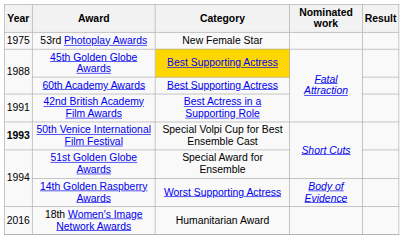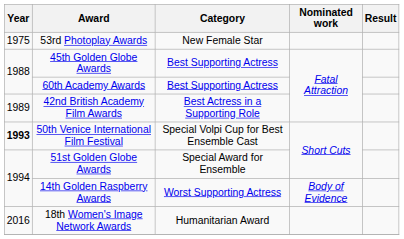45th Golden Globe Awards | Category: gold background -> no background
42nd British Academy Film Awards | Year: 1991 -> 1989
